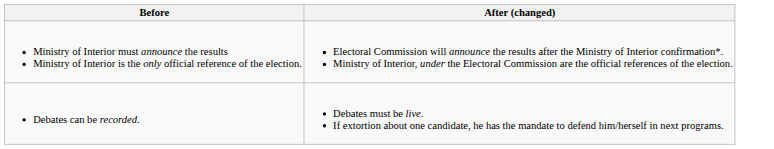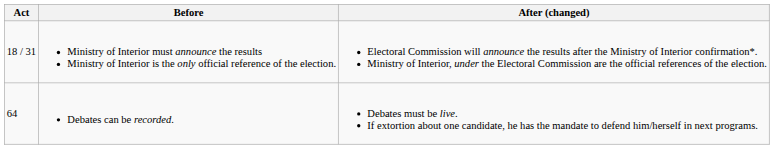+ column: Act | 18 / 31 | 64
